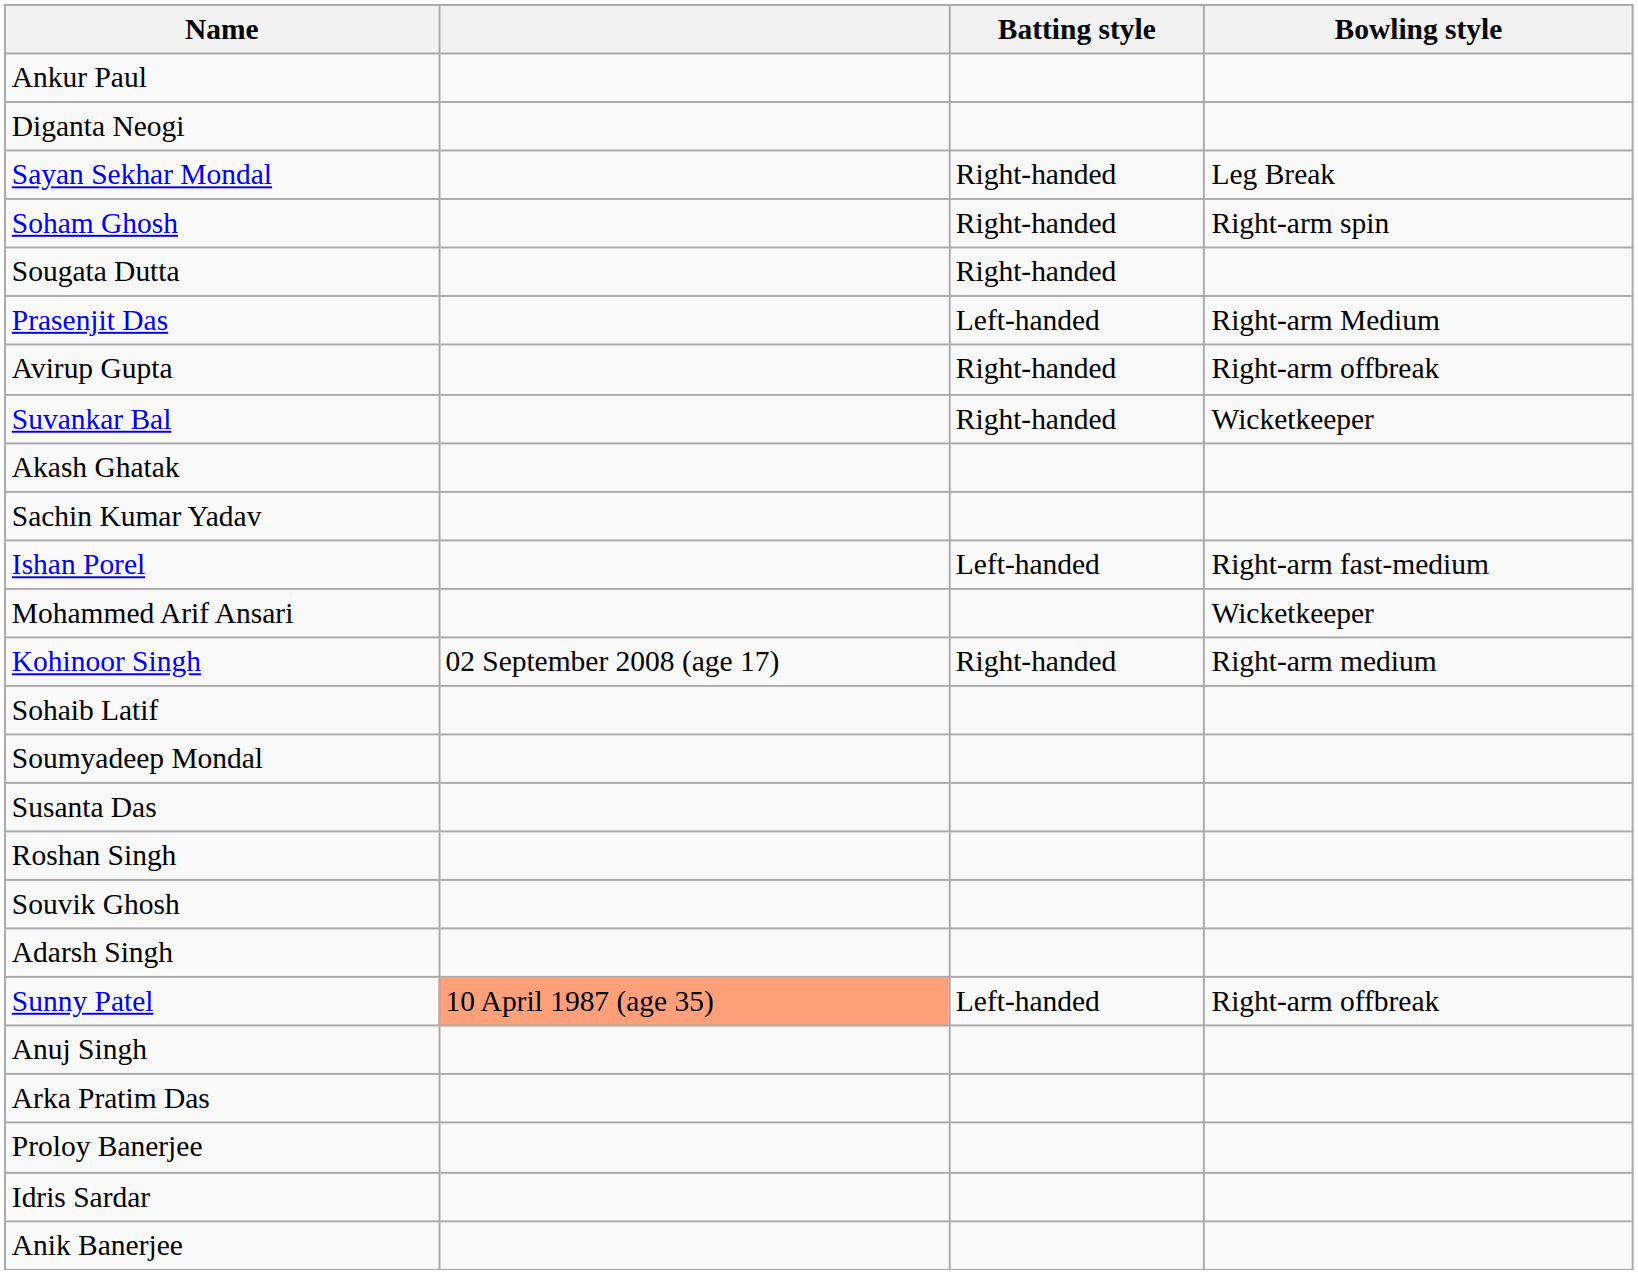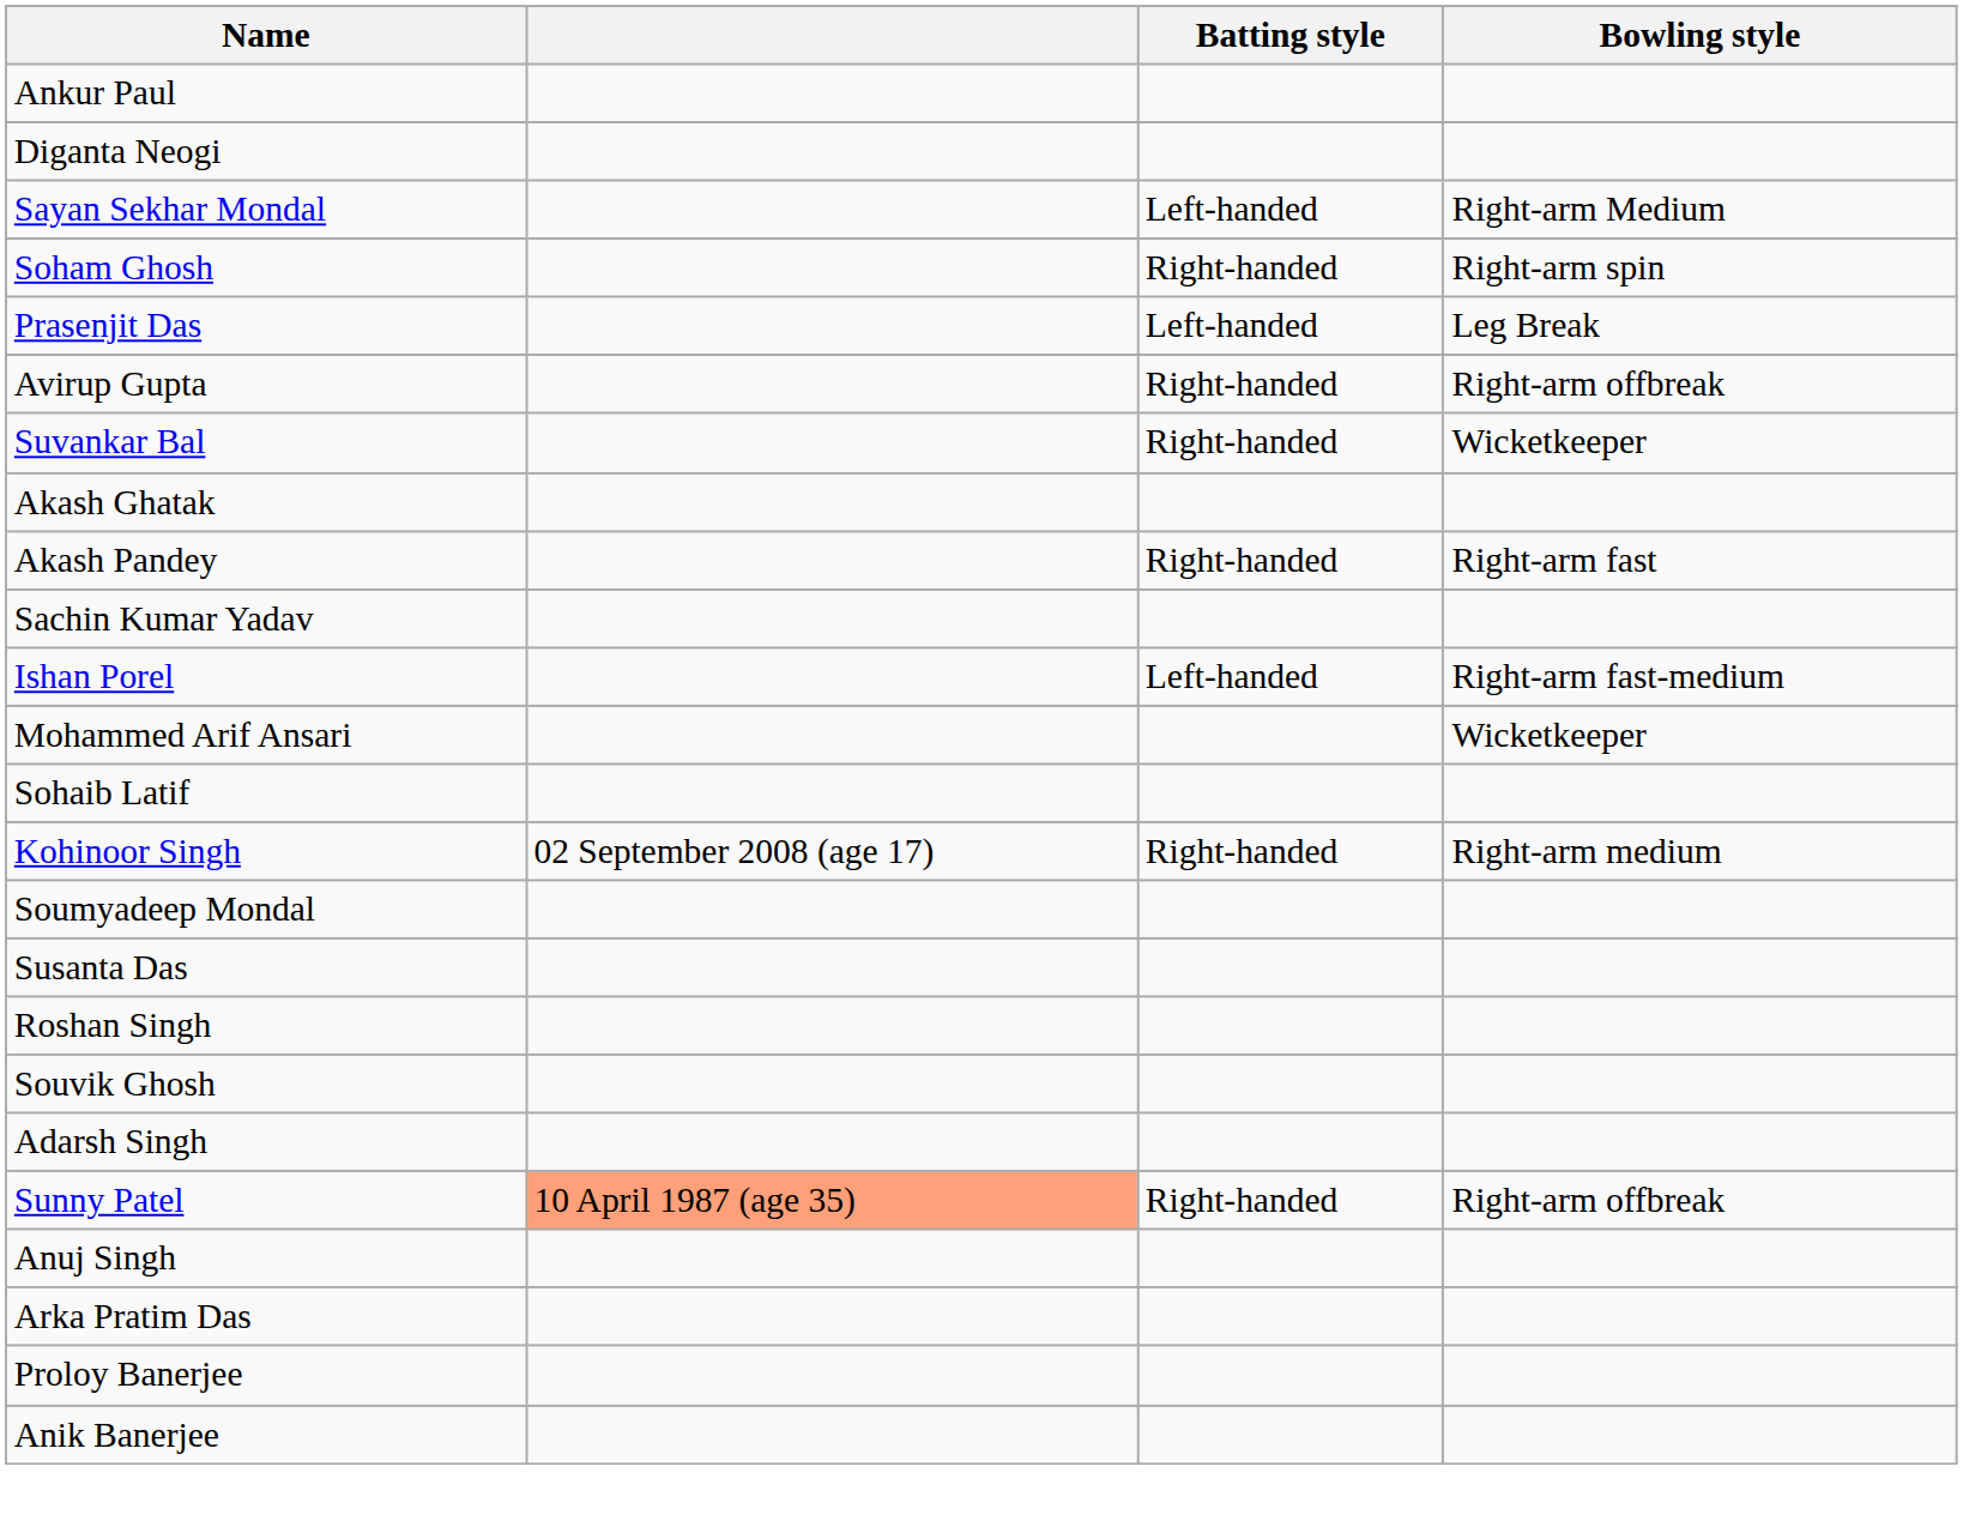Sayan Sekhar Mondal | Batting style: Right-handed -> Left-handed
Sayan Sekhar Mondal | Bowling style: Leg Break -> Right-arm Medium
- row: Sougata Dutta | Right-handed
Prasenjit Das | Bowling style: Right-arm Medium -> Leg Break
+ row: Akash Pandey | Right-handed | Right-arm fast
rows swapped: Sohaib Latif <-> Kohinoor Singh
Sunny Patel | Batting style: Left-handed -> Right-handed
- row: Idris Sardar
